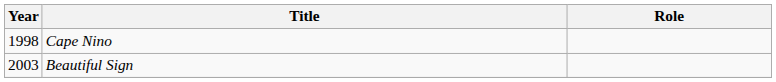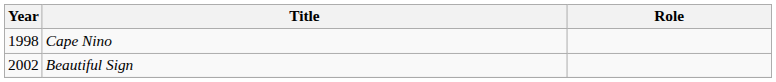Beautiful Sign | Year: 2003 -> 2002
